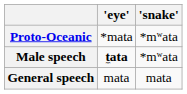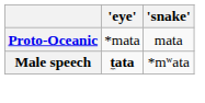Proto-Oceanic | 'snake': *mʷata -> mata
- row: General speech | mata | mata
